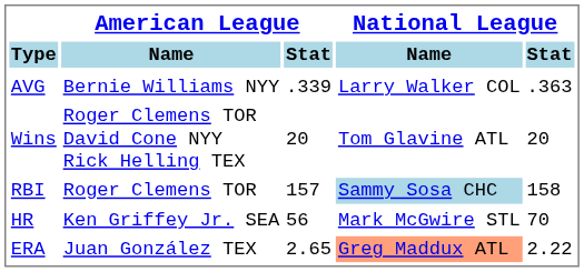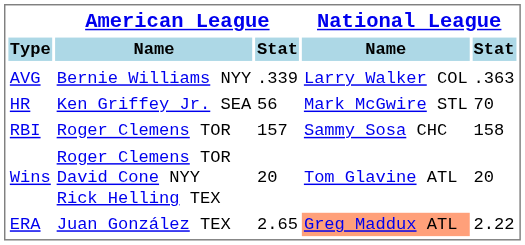rows swapped: HR <-> Wins
RBI | National League / Name: lightblue background -> no background
